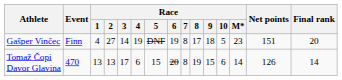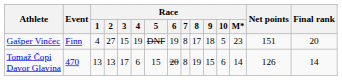Gašper Vinčec | Race / 3: 14 -> 15
